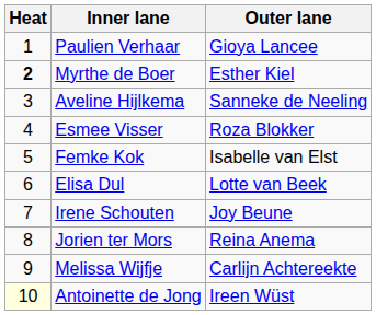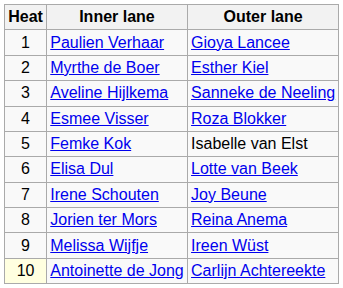Myrthe de Boer | Heat: bold -> normal
Melissa Wijfje | Outer lane: Carlijn Achtereekte -> Ireen Wüst
Antoinette de Jong | Outer lane: Ireen Wüst -> Carlijn Achtereekte
